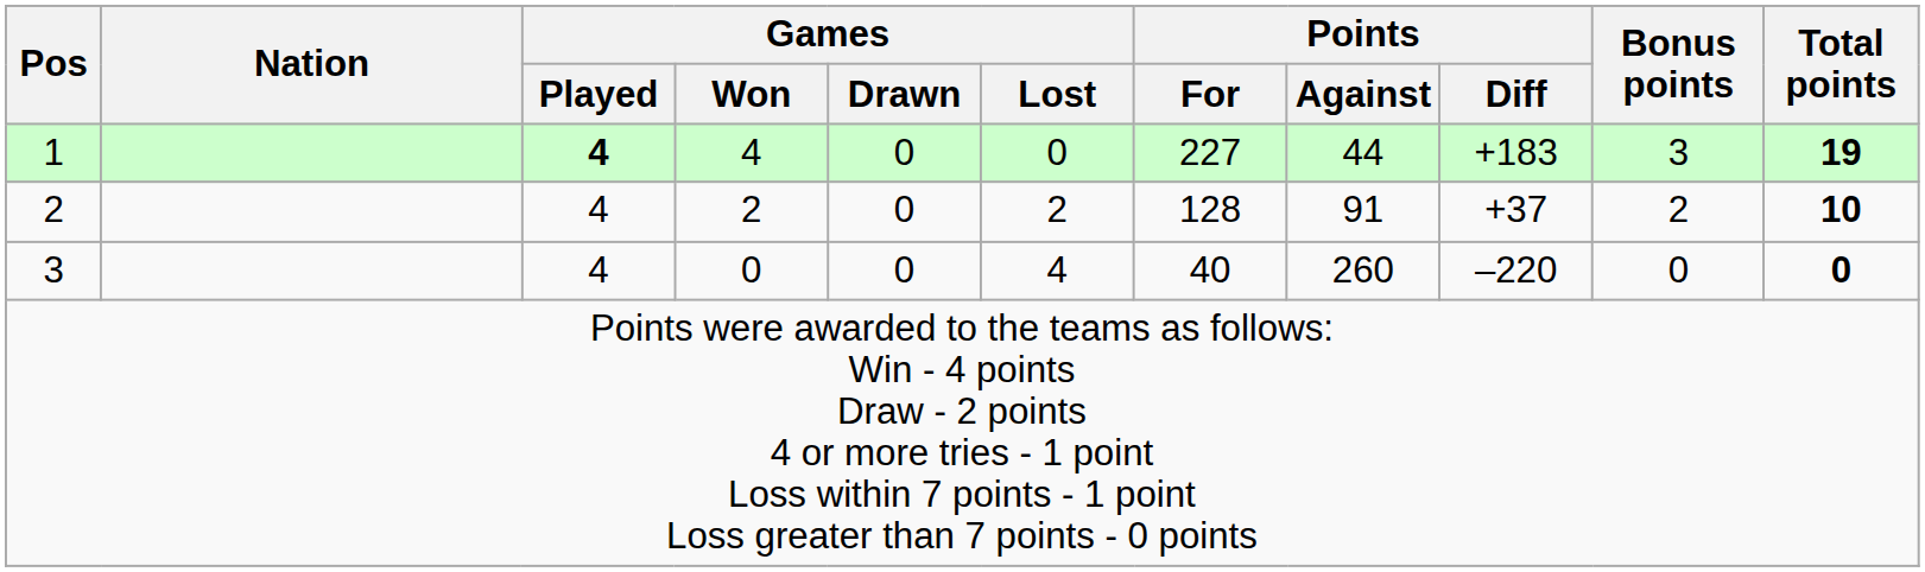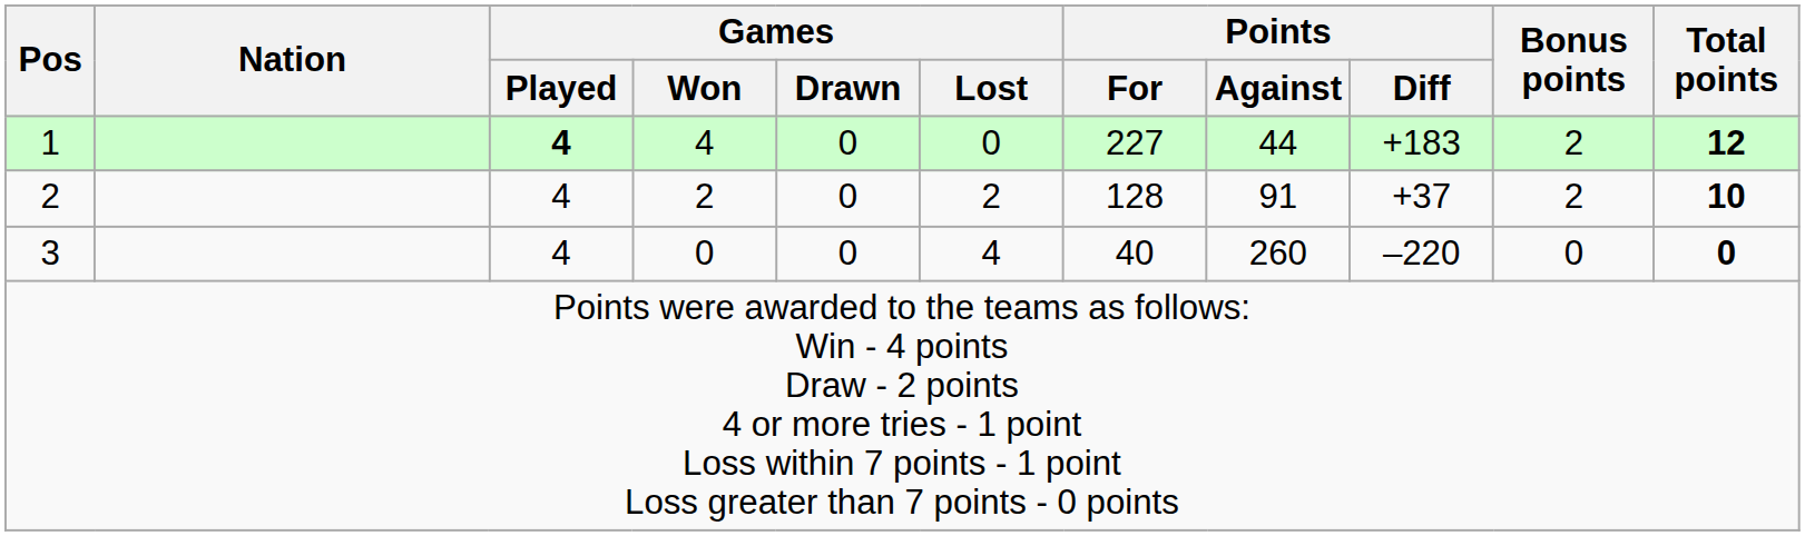1 | Bonus points: 3 -> 2
1 | Total points: 19 -> 12
